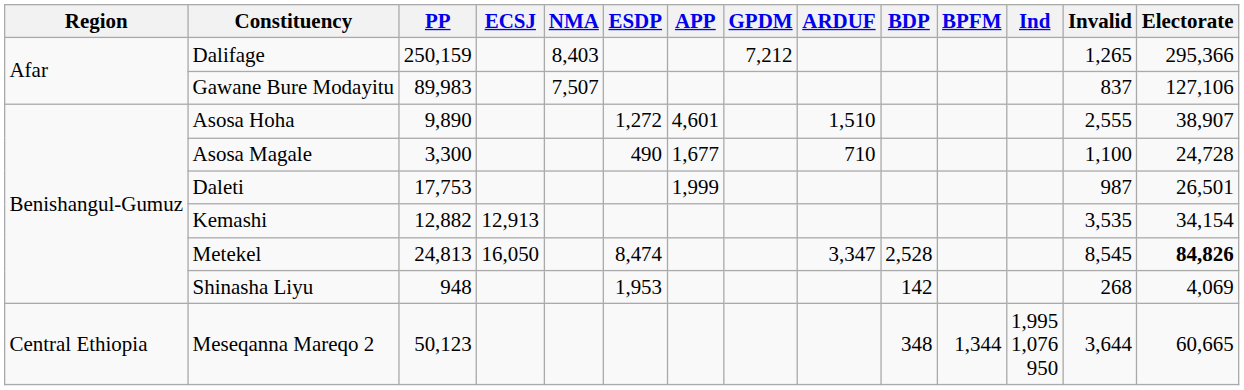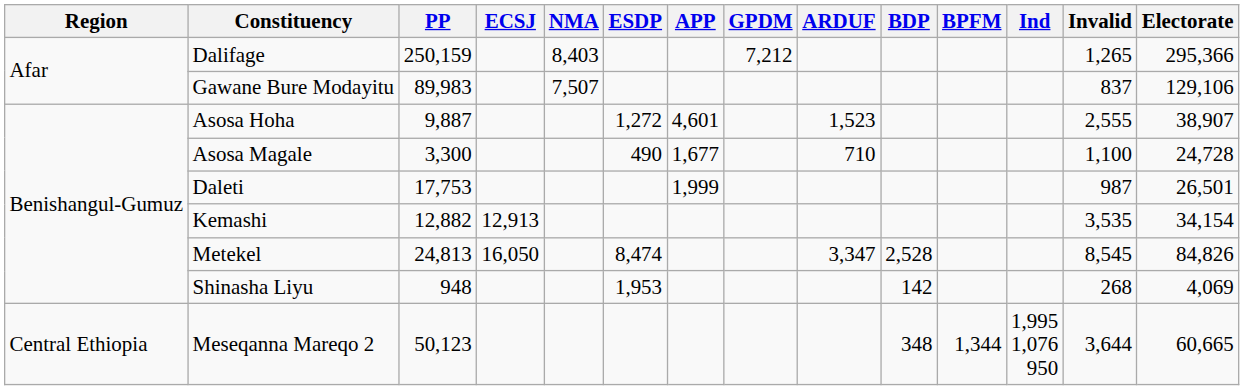Gawane Bure Modayitu | Electorate: 127,106 -> 129,106
Asosa Hoha | PP: 9,890 -> 9,887
Asosa Hoha | ARDUF: 1,510 -> 1,523
Metekel | Electorate: bold -> normal
